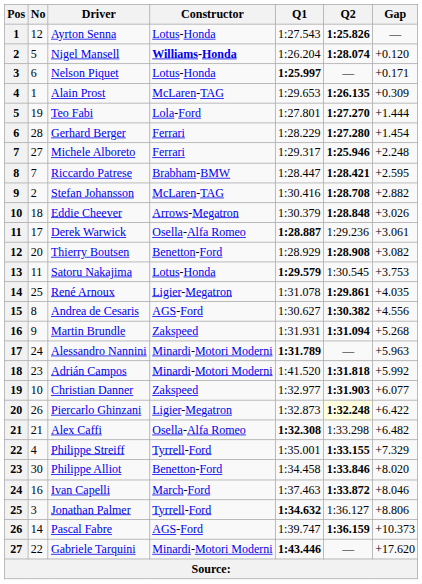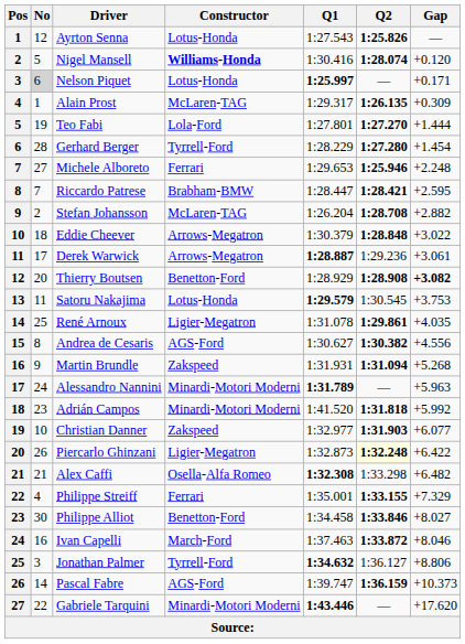Nigel Mansell | Q1: 1:26.204 -> 1:30.416
Nelson Piquet | No: no background -> lightgrey background
Alain Prost | Q1: 1:29.653 -> 1:29.317
Gerhard Berger | Constructor: Ferrari -> Tyrrell-Ford
Michele Alboreto | Q1: 1:29.317 -> 1:29.653
Stefan Johansson | Q1: 1:30.416 -> 1:26.204
Eddie Cheever | Gap: +3.026 -> +3.022
Derek Warwick | Constructor: Osella-Alfa Romeo -> Arrows-Megatron
Thierry Boutsen | Gap: normal -> bold
Philippe Streiff | Constructor: Tyrrell-Ford -> Ferrari
Philippe Alliot | Gap: +8.020 -> +8.027
